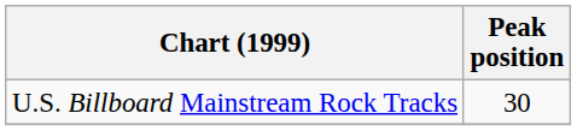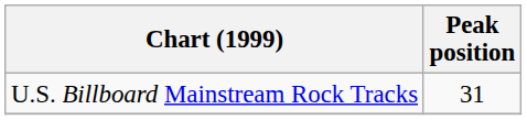U.S. Billboard Mainstream Rock Tracks | Peak position: 30 -> 31
